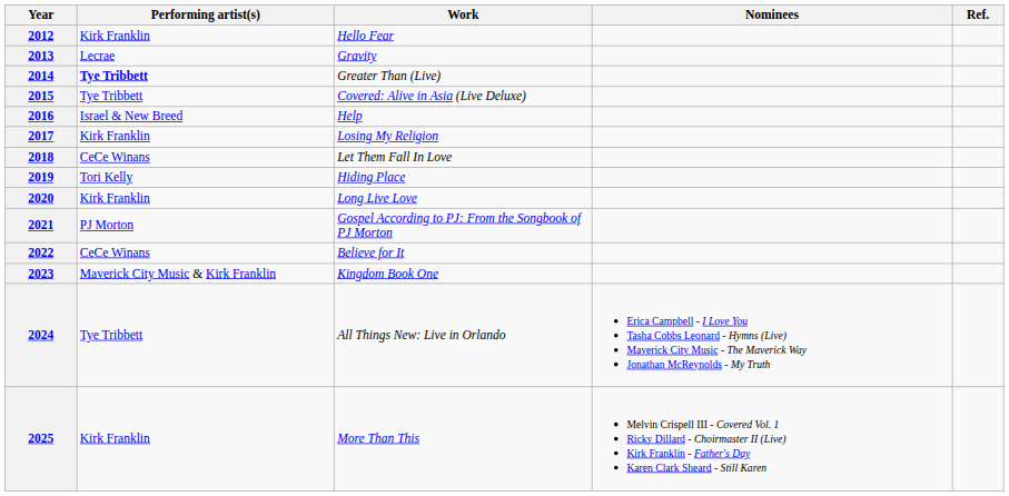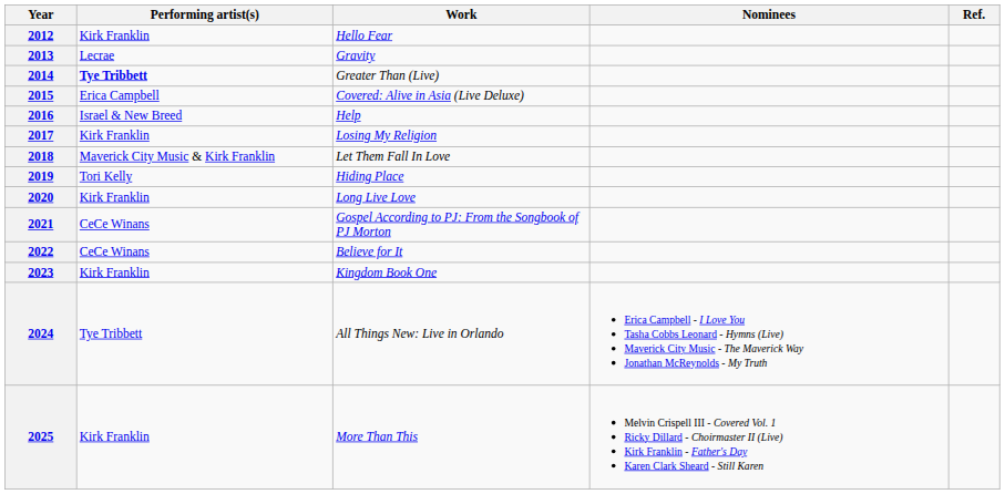2015 | Performing artist(s): Tye Tribbett -> Erica Campbell
2018 | Performing artist(s): CeCe Winans -> Maverick City Music & Kirk Franklin
2021 | Performing artist(s): PJ Morton -> CeCe Winans
2023 | Performing artist(s): Maverick City Music & Kirk Franklin -> Kirk Franklin
